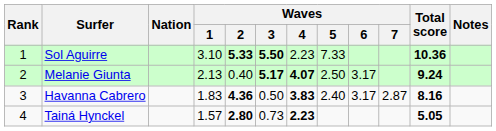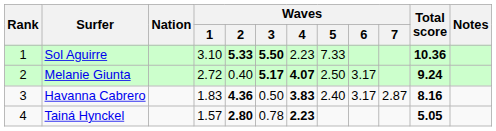Melanie Giunta | Waves / 1: 2.13 -> 2.72
Tainá Hynckel | Waves / 3: 0.73 -> 0.78
